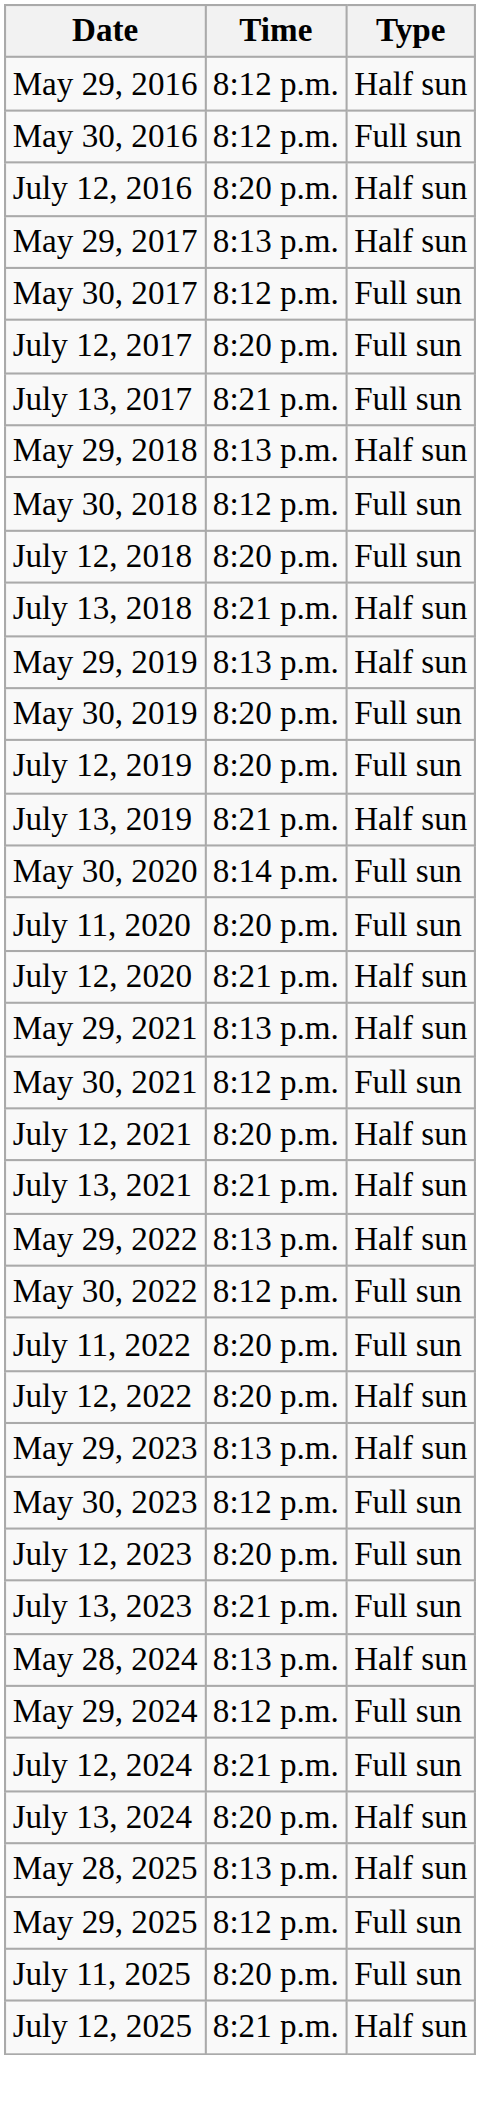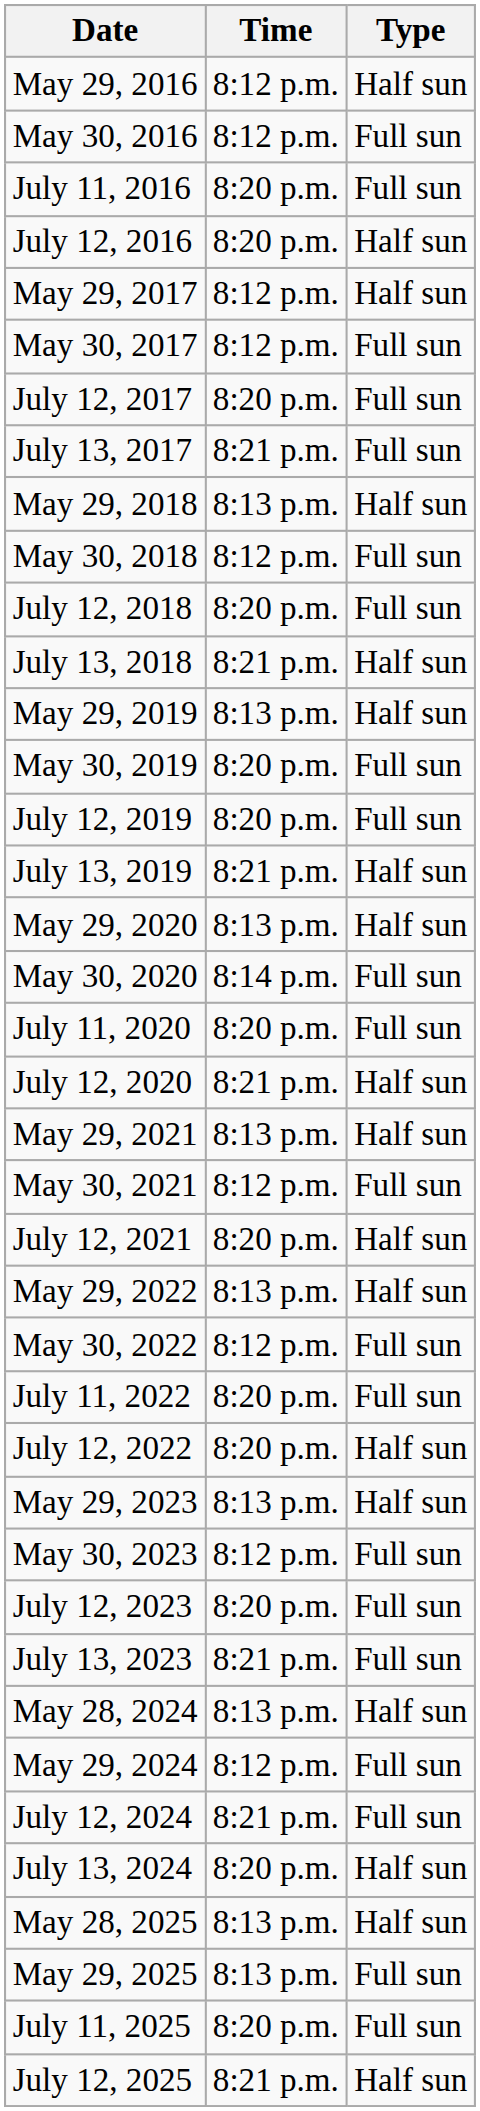+ row: July 11, 2016 | 8:20 p.m. | Full sun
May 29, 2017 | Time: 8:13 p.m. -> 8:12 p.m.
+ row: May 29, 2020 | 8:13 p.m. | Half sun
- row: July 13, 2021 | 8:21 p.m. | Half sun
May 29, 2025 | Time: 8:12 p.m. -> 8:13 p.m.
